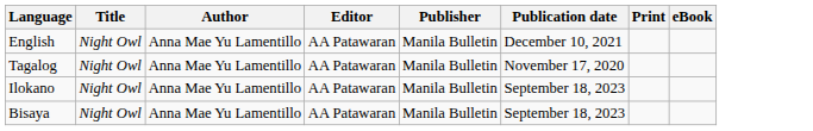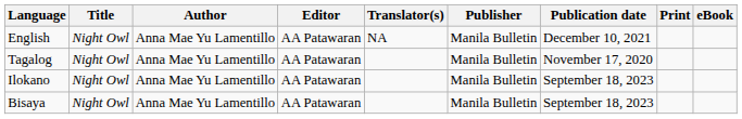+ column: Translator(s) | NA
